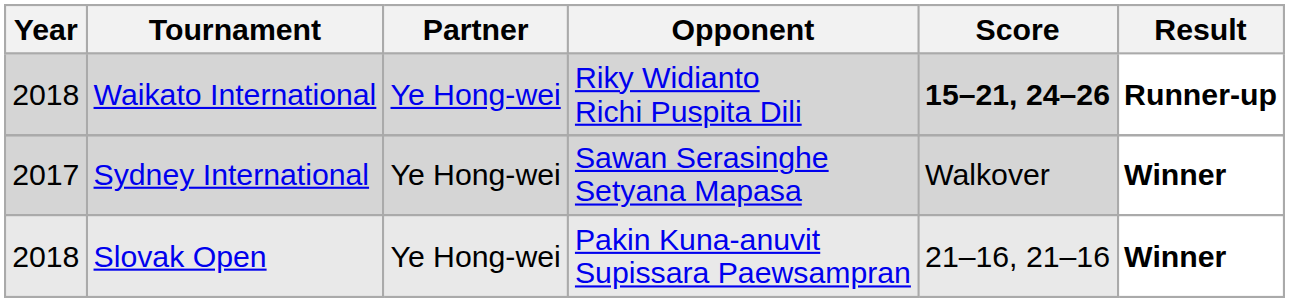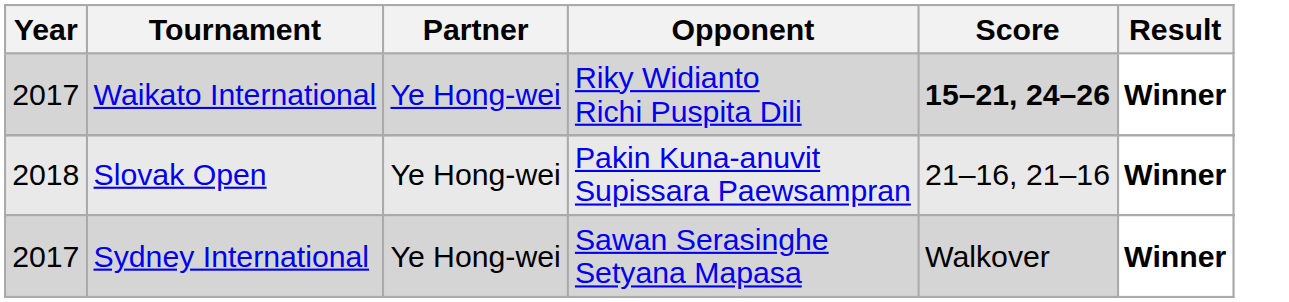Waikato International | Year: 2018 -> 2017
Waikato International | Result: Runner-up -> Winner
rows swapped: Sydney International <-> Slovak Open
